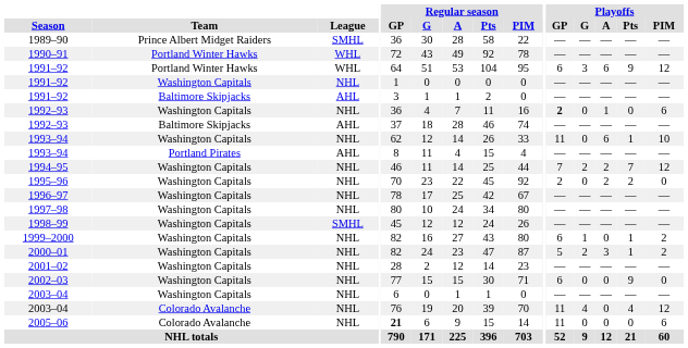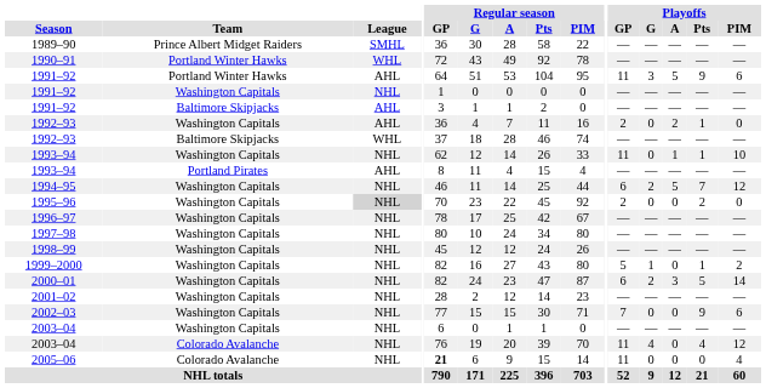1991–92 / Portland Winter Hawks | League: WHL -> AHL
1991–92 / Portland Winter Hawks | Playoffs / GP: 6 -> 11
1991–92 / Portland Winter Hawks | Playoffs / A: 6 -> 5
1991–92 / Portland Winter Hawks | Playoffs / PIM: 12 -> 6
1992–93 / Washington Capitals | League: NHL -> AHL
1992–93 / Washington Capitals | Playoffs / GP: bold -> normal
1992–93 / Washington Capitals | Playoffs / A: 1 -> 2
1992–93 / Washington Capitals | Playoffs / Pts: 0 -> 1
1992–93 / Washington Capitals | Playoffs / PIM: 6 -> 0
1992–93 / Baltimore Skipjacks | League: AHL -> WHL
1993–94 / Washington Capitals | Playoffs / A: 6 -> 1
1994–95 | Playoffs / GP: 7 -> 6
1994–95 | Playoffs / A: 2 -> 5
1995–96 | League: no background -> lightgrey background
1995–96 | Playoffs / A: 2 -> 0
1998–99 | League: SMHL -> NHL
1999–2000 | Playoffs / GP: 6 -> 5
2000–01 | Playoffs / GP: 5 -> 6
2000–01 | Playoffs / Pts: 1 -> 5
2000–01 | Playoffs / PIM: 2 -> 14
2002–03 | Playoffs / GP: 6 -> 7
2002–03 | Playoffs / PIM: 0 -> 6
2005–06 | Playoffs / PIM: 6 -> 4
